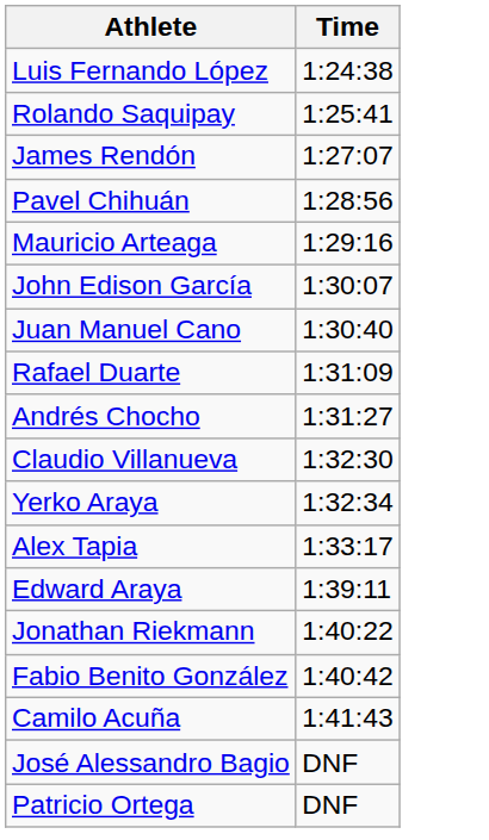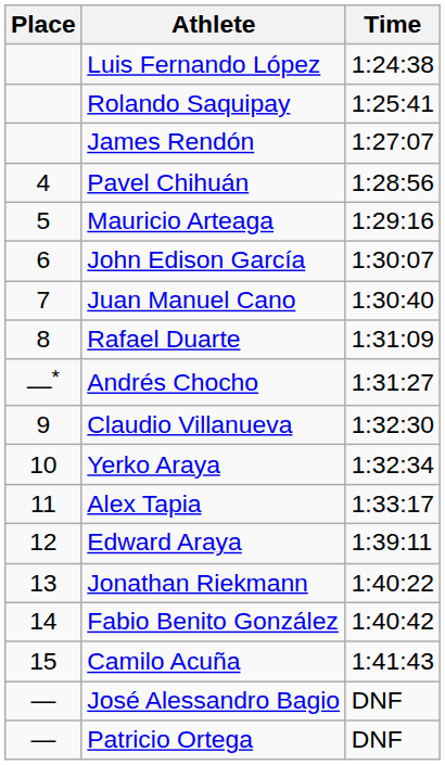+ column: Place | 4 | 5 | 6 | 7 | 8 | —* | 9 | 10 | 11 | 12 | 13 | 14 | 15 | — | —
